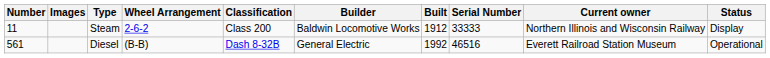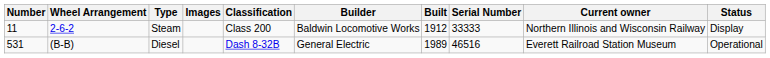columns swapped: Images <-> Wheel Arrangement
Diesel | Number: 561 -> 531
Diesel | Built: 1992 -> 1989
